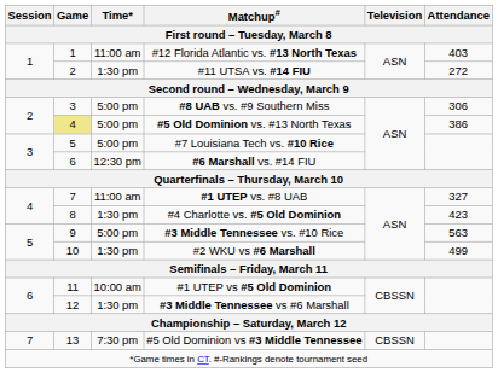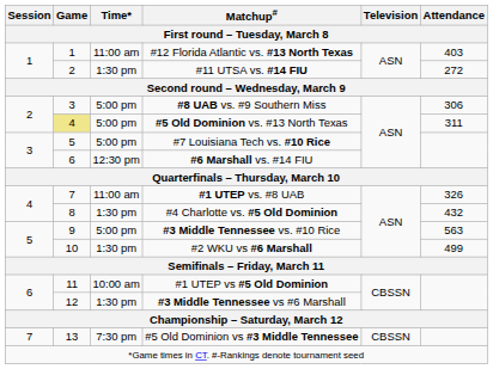#5 Old Dominion vs. #13 North Texas | Attendance: 386 -> 311
#1 UTEP vs. #8 UAB | Attendance: 327 -> 326
#4 Charlotte vs. #5 Old Dominion | Attendance: 423 -> 432
